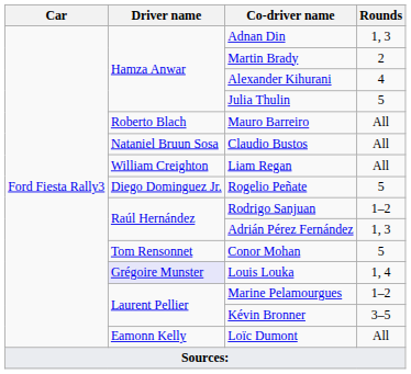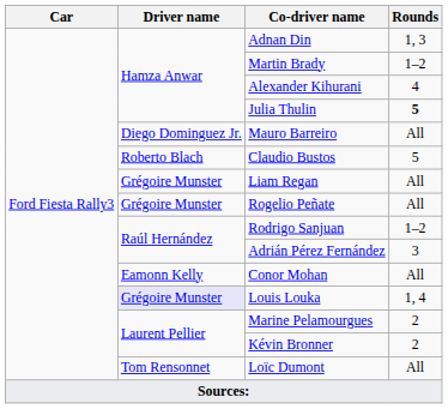Martin Brady | Rounds: 2 -> 1–2
Julia Thulin | Rounds: normal -> bold
Mauro Barreiro | Driver name: Roberto Blach -> Diego Dominguez Jr.
Claudio Bustos | Driver name: Nataniel Bruun Sosa -> Roberto Blach
Claudio Bustos | Rounds: All -> 5
Liam Regan | Driver name: William Creighton -> Grégoire Munster
Rogelio Peñate | Driver name: Diego Dominguez Jr. -> Grégoire Munster
Rogelio Peñate | Rounds: 5 -> All
Adrián Pérez Fernández | Rounds: 1, 3 -> 3
Conor Mohan | Driver name: Tom Rensonnet -> Eamonn Kelly
Conor Mohan | Rounds: 5 -> All
Marine Pelamourgues | Rounds: 1–2 -> 2
Kévin Bronner | Rounds: 3–5 -> 2
Loïc Dumont | Driver name: Eamonn Kelly -> Tom Rensonnet
